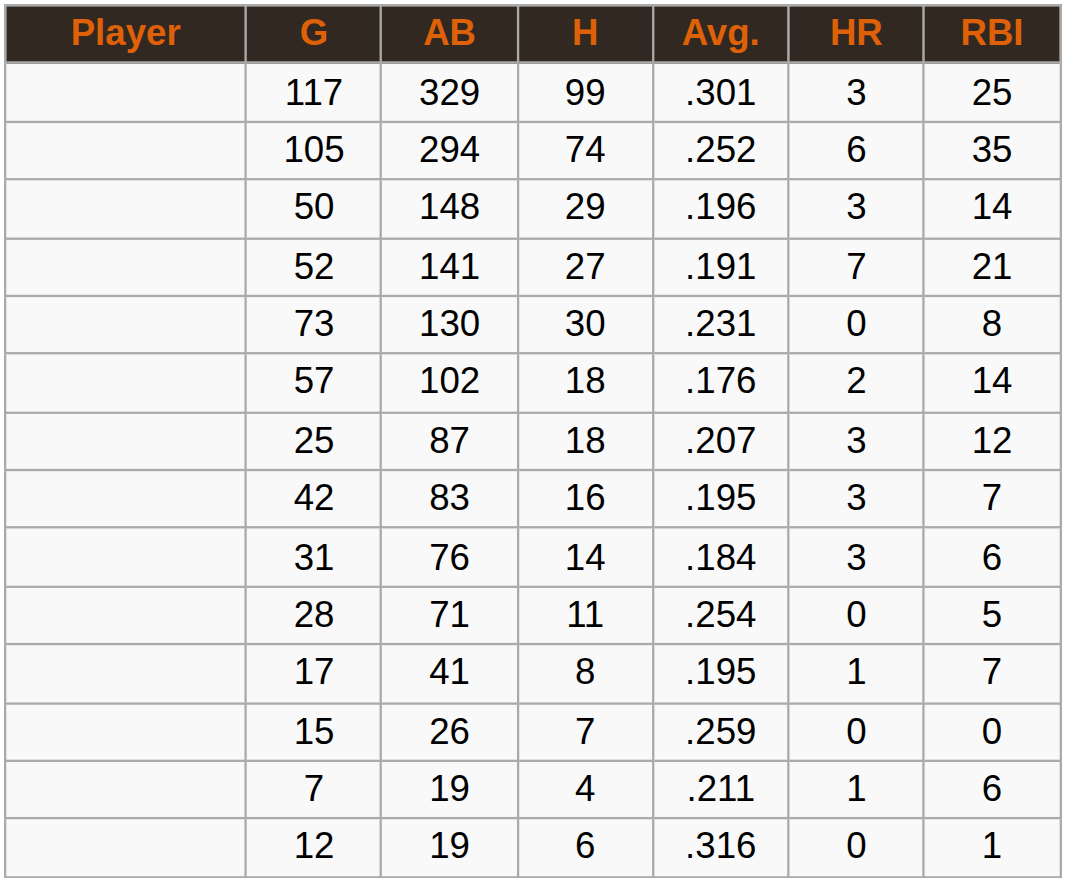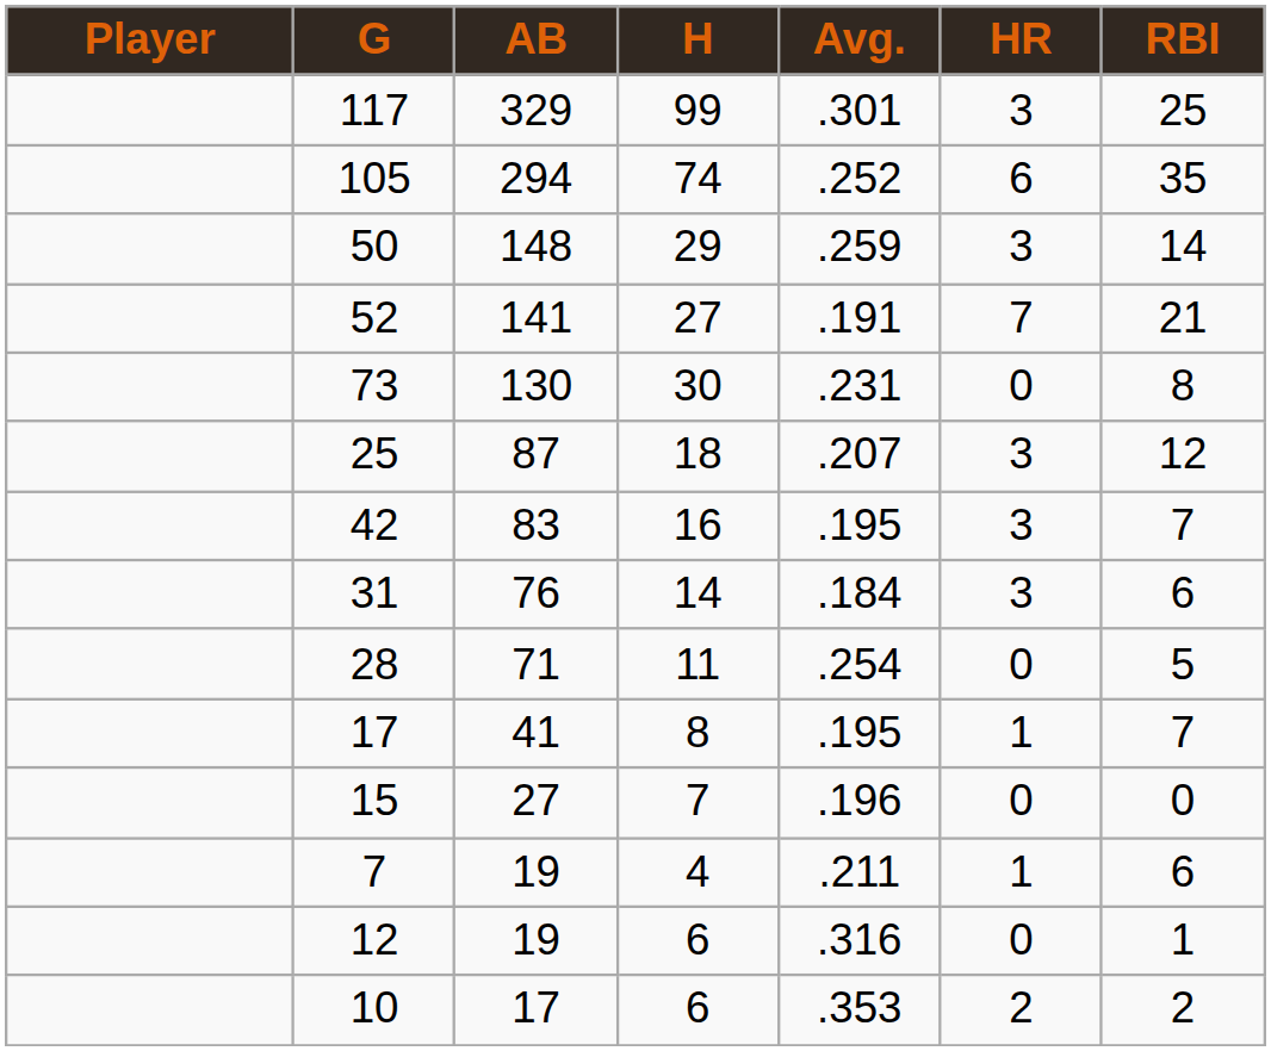50 | Avg.: .196 -> .259
- row: 57 | 102 | 18 | .176 | 2 | 14
15 | AB: 26 -> 27
15 | Avg.: .259 -> .196
+ row: 10 | 17 | 6 | .353 | 2 | 2
